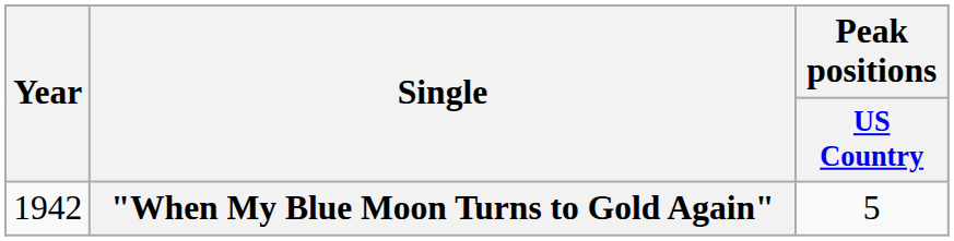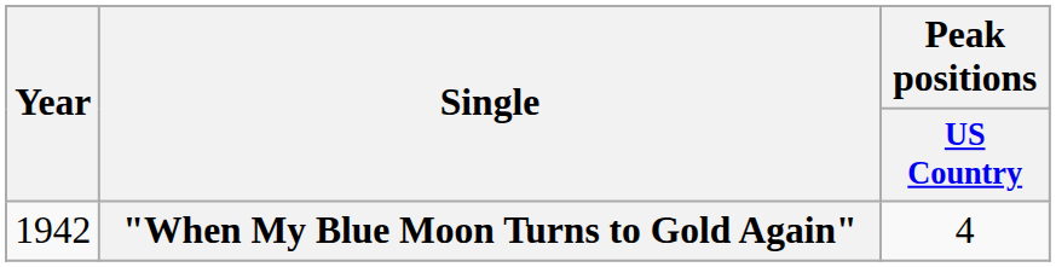"When My Blue Moon Turns to Gold Again" | Peak positions / US Country: 5 -> 4
